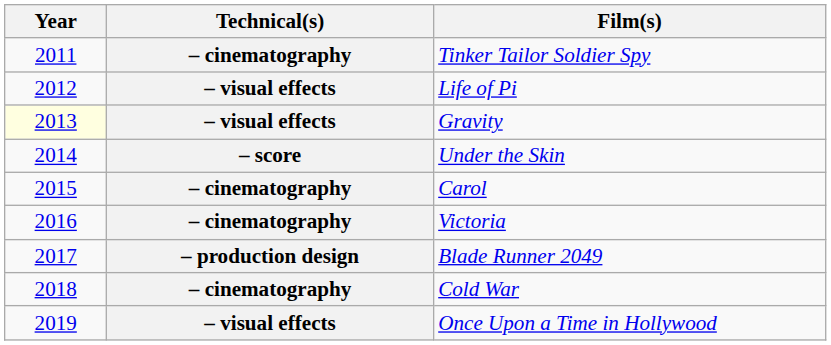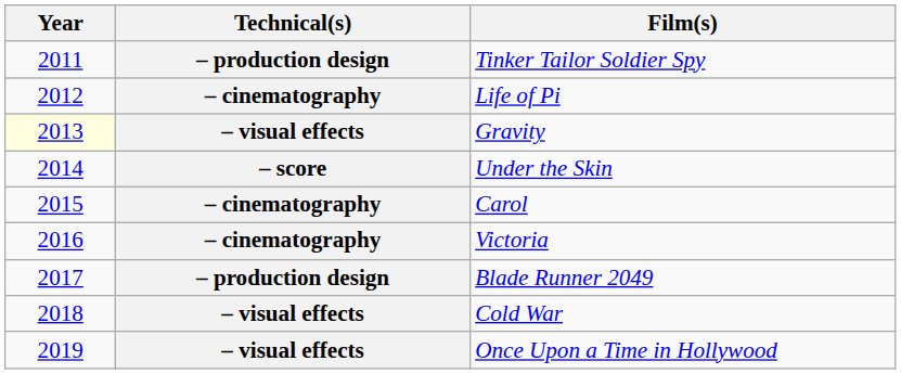Tinker Tailor Soldier Spy | Technical(s): – cinematography -> – production design
Life of Pi | Technical(s): – visual effects -> – cinematography
Cold War | Technical(s): – cinematography -> – visual effects
